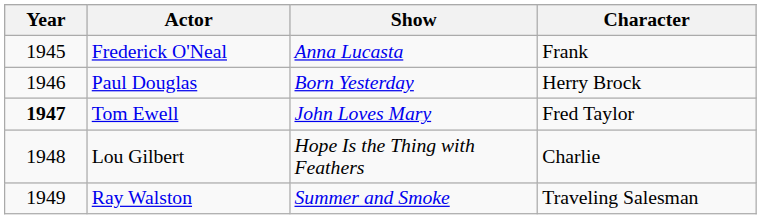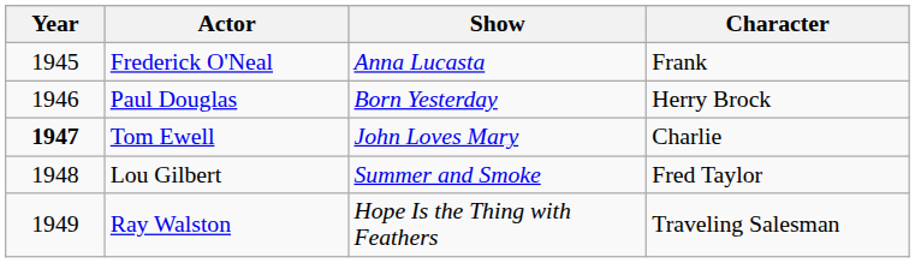Tom Ewell | Character: Fred Taylor -> Charlie
Lou Gilbert | Show: Hope Is the Thing with Feathers -> Summer and Smoke
Lou Gilbert | Character: Charlie -> Fred Taylor
Ray Walston | Show: Summer and Smoke -> Hope Is the Thing with Feathers
